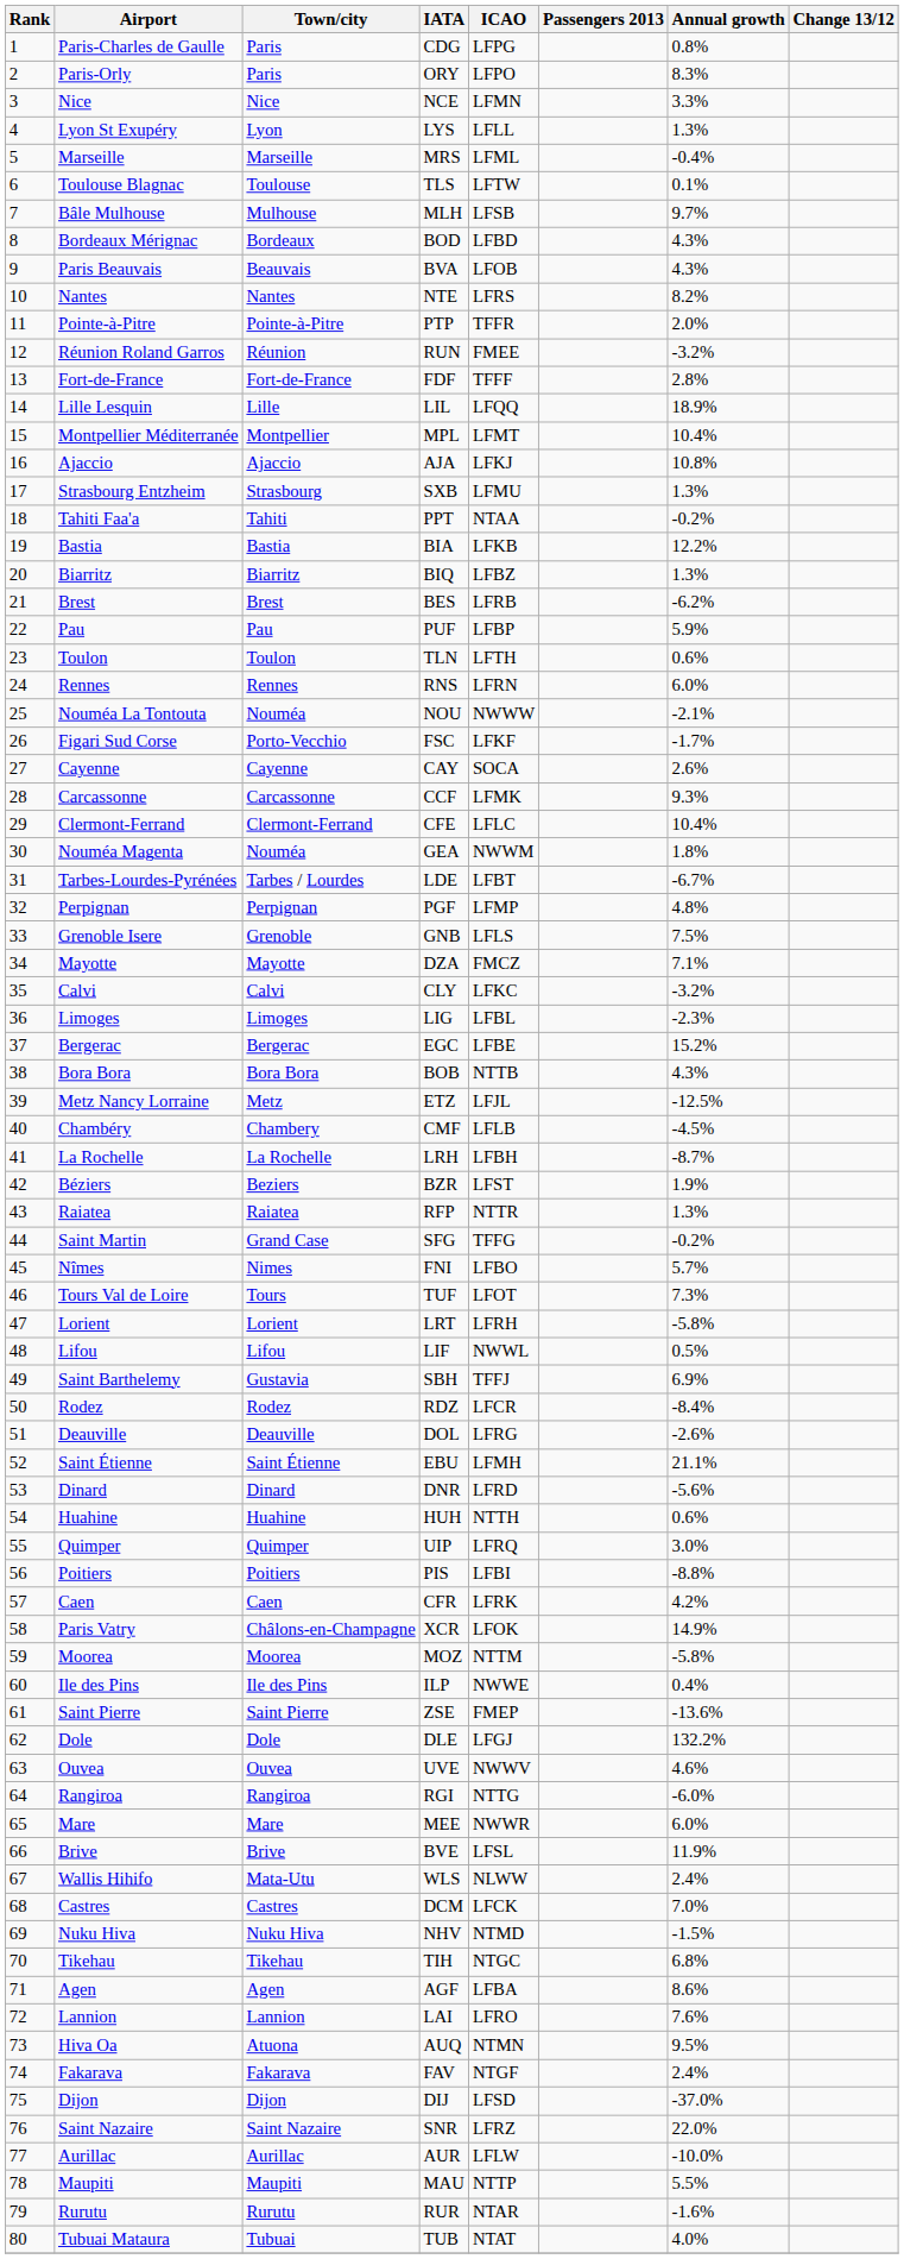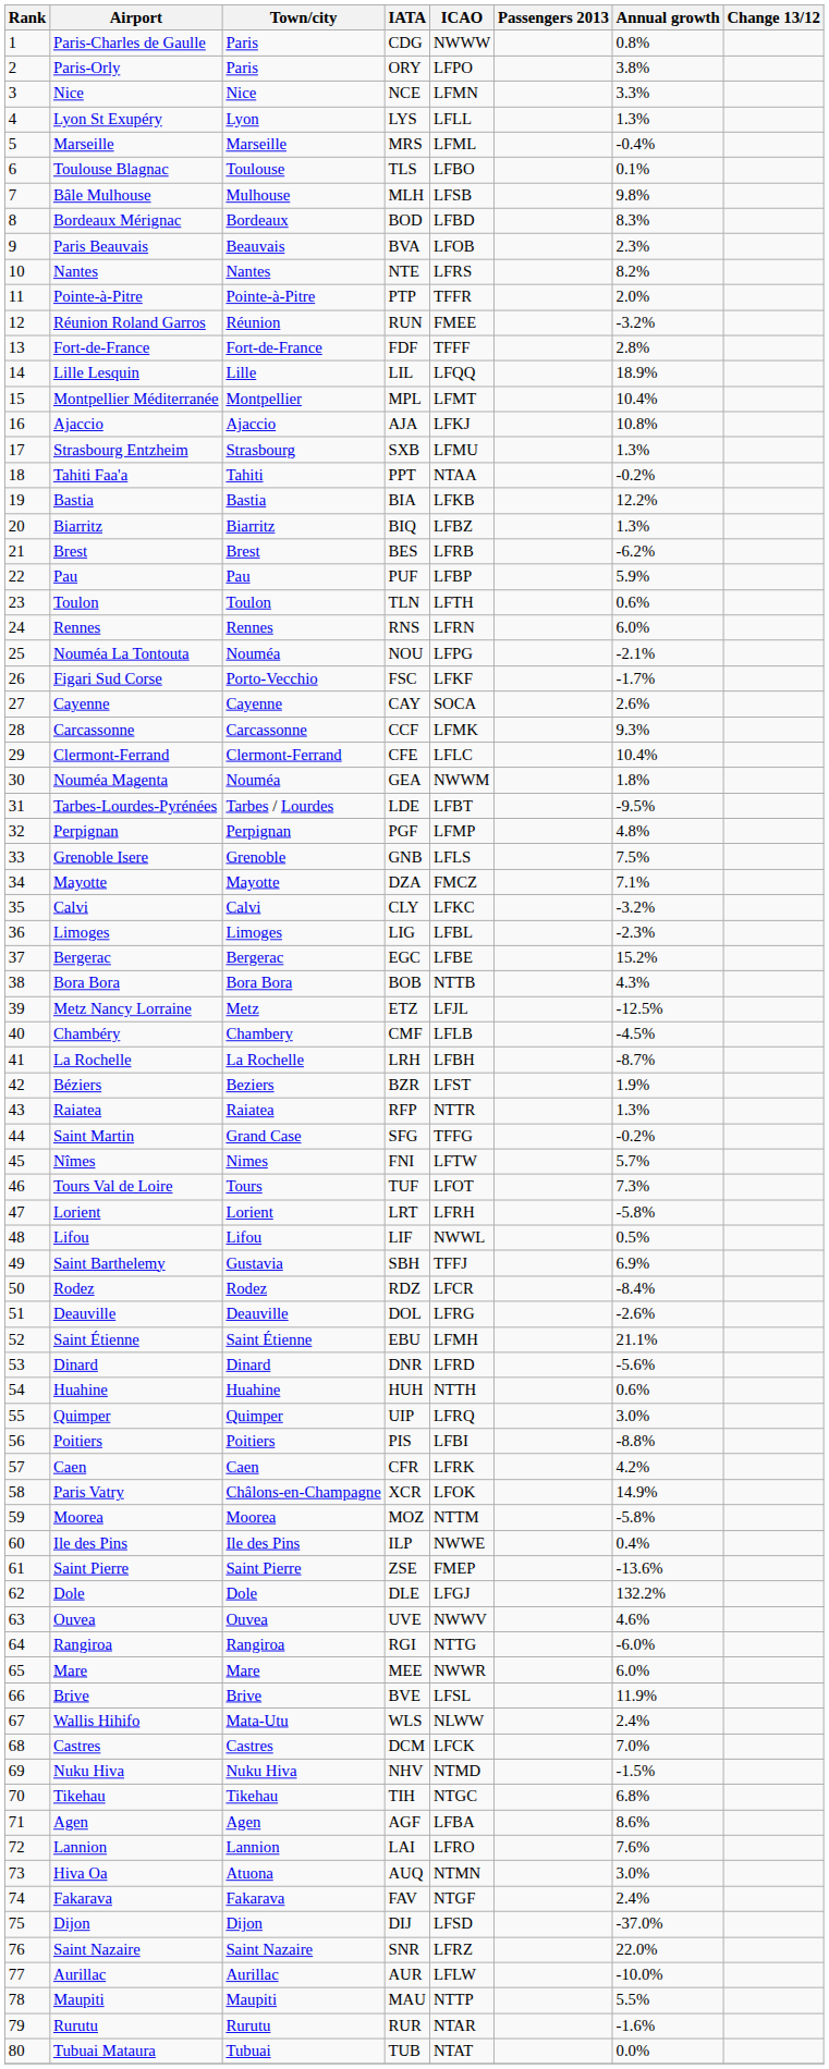Paris-Charles de Gaulle | ICAO: LFPG -> NWWW
Paris-Orly | Annual growth: 8.3% -> 3.8%
Toulouse Blagnac | ICAO: LFTW -> LFBO
Bâle Mulhouse | Annual growth: 9.7% -> 9.8%
Bordeaux Mérignac | Annual growth: 4.3% -> 8.3%
Paris Beauvais | Annual growth: 4.3% -> 2.3%
Nouméa La Tontouta | ICAO: NWWW -> LFPG
Tarbes-Lourdes-Pyrénées | Annual growth: -6.7% -> -9.5%
Nîmes | ICAO: LFBO -> LFTW
Hiva Oa | Annual growth: 9.5% -> 3.0%
Tubuai Mataura | Annual growth: 4.0% -> 0.0%
